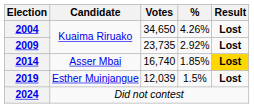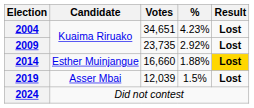2004 | Votes: 34,650 -> 34,651
2004 | %: 4.26% -> 4.23%
2014 | Candidate: Asser Mbai -> Esther Muinjangue
2014 | Votes: 16,740 -> 16,660
2014 | %: 1.85% -> 1.88%
2019 | Candidate: Esther Muinjangue -> Asser Mbai
